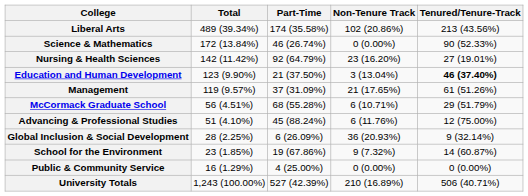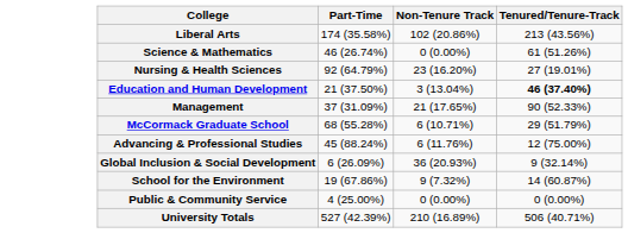- column: Total | 489 (39.34%) | 172 (13.84%) | 142 (11.42%) | 123 (9.90%) | 119 (9.57%) | 56 (4.51%) | 51 (4.10%) | 28 (2.25%) | 23 (1.85%) | 16 (1.29%) | 1,243 (100.00%)
Science & Mathematics | Tenured/Tenure-Track: 90 (52.33%) -> 61 (51.26%)
Management | Tenured/Tenure-Track: 61 (51.26%) -> 90 (52.33%)
